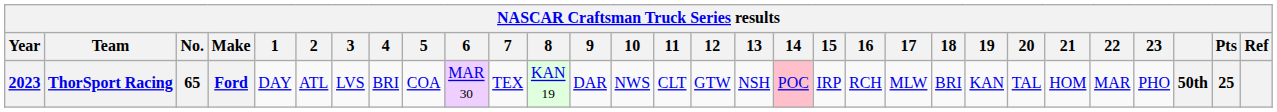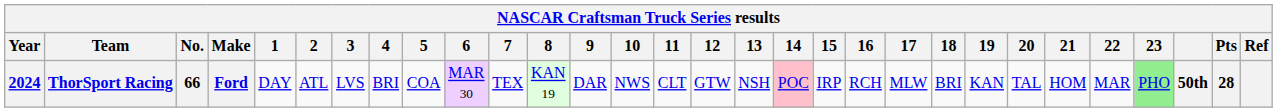ThorSport Racing | Year: 2023 -> 2024
ThorSport Racing | No.: 65 -> 66
ThorSport Racing | 23: no background -> lightgreen background
ThorSport Racing | Pts: 25 -> 28
